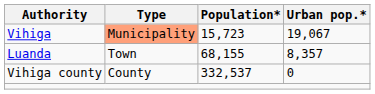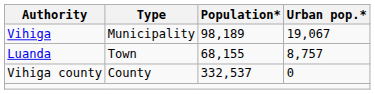Vihiga | Type: lightsalmon background -> no background
Vihiga | Population*: 15,723 -> 98,189
Luanda | Urban pop.*: 8,357 -> 8,757
